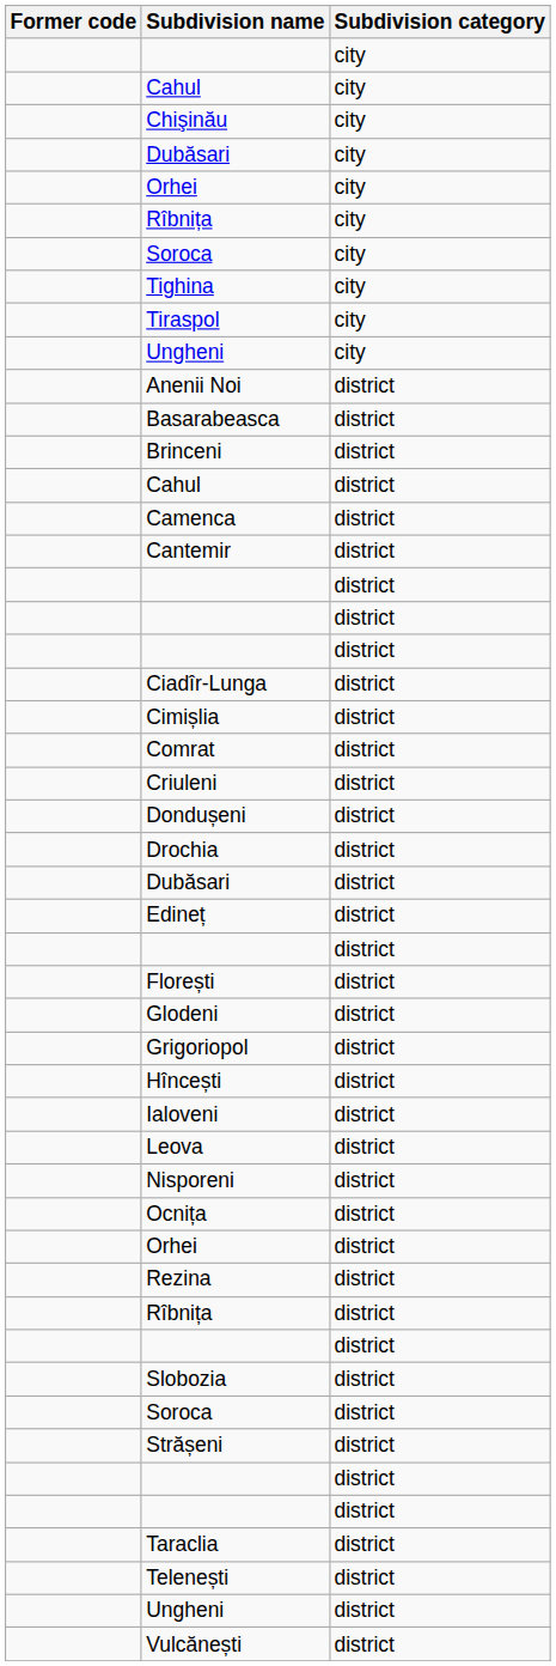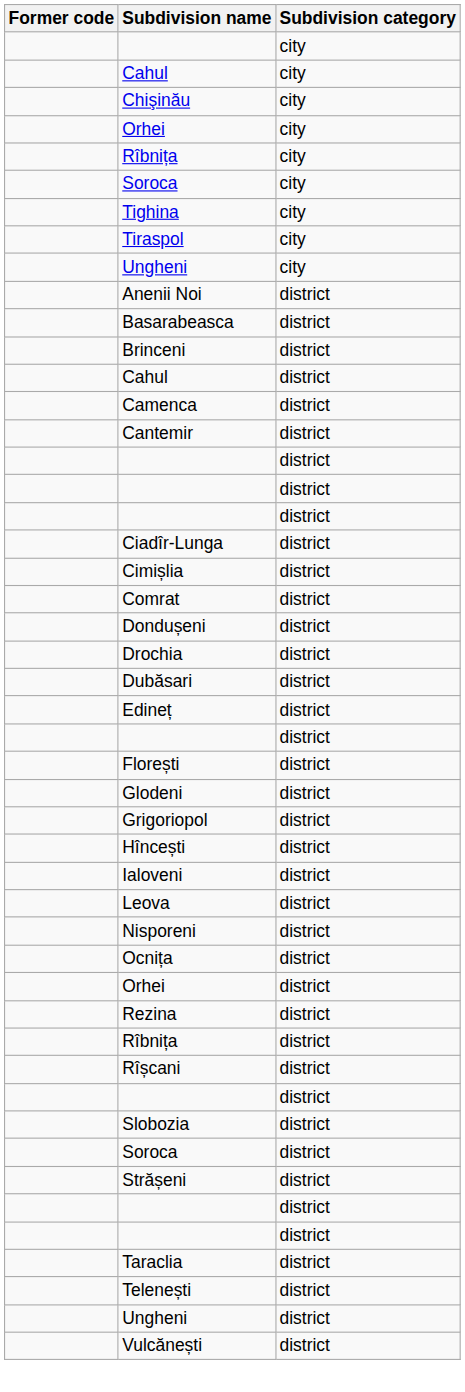- row: Dubăsari | city
- row: Criuleni | district
+ row: Rîșcani | district
